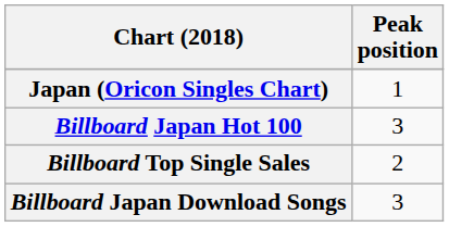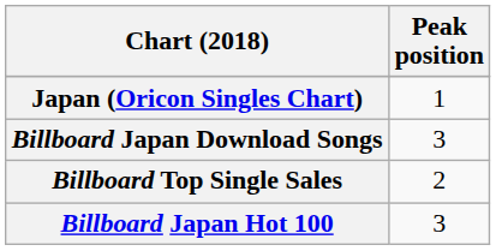rows swapped: Billboard Japan Hot 100 <-> Billboard Japan Download Songs
